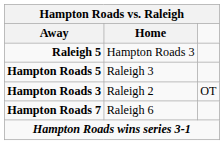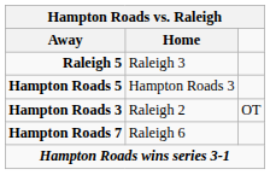Raleigh 5 | Home: Hampton Roads 3 -> Raleigh 3
Hampton Roads 5 | Home: Raleigh 3 -> Hampton Roads 3
